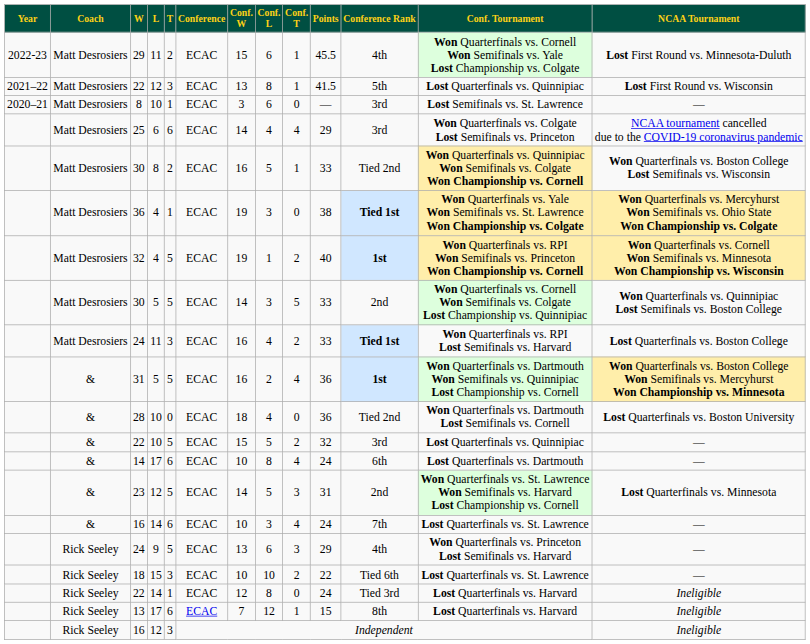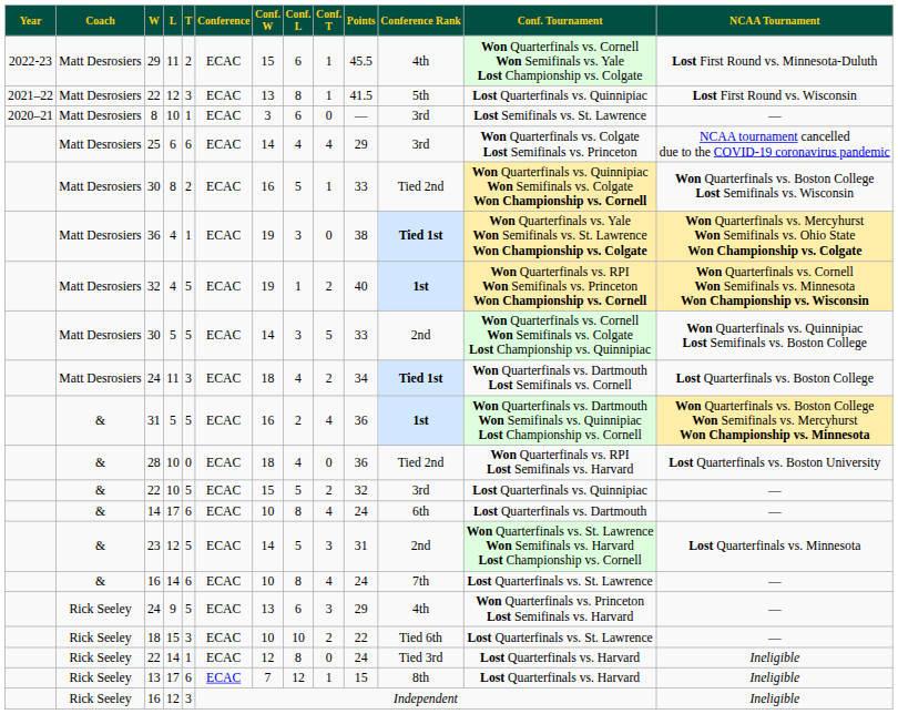24 / 11 | Conf. W: 16 -> 18
24 / 11 | Points: 33 -> 34
24 / 11 | Conf. Tournament: Won Quarterfinals vs. RPI Lost Semifinals vs. Harvard -> Won Quarterfinals vs. Dartmouth Lost Semifinals vs. Cornell
28 | Conf. Tournament: Won Quarterfinals vs. Dartmouth Lost Semifinals vs. Cornell -> Won Quarterfinals vs. RPI Lost Semifinals vs. Harvard
16 / 14 | Conf. L: 3 -> 8
